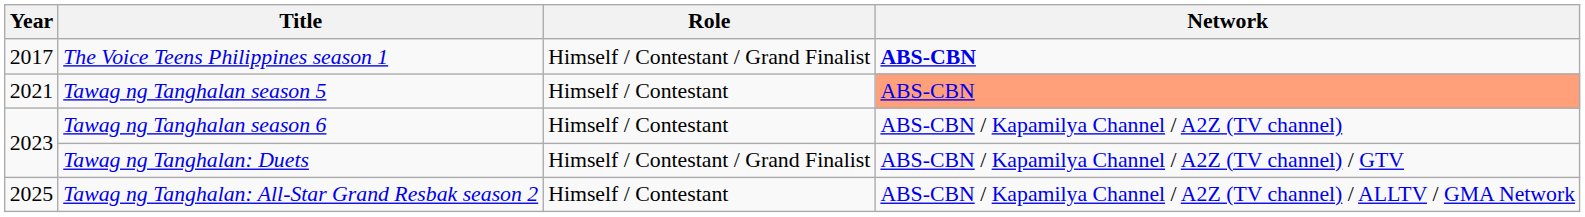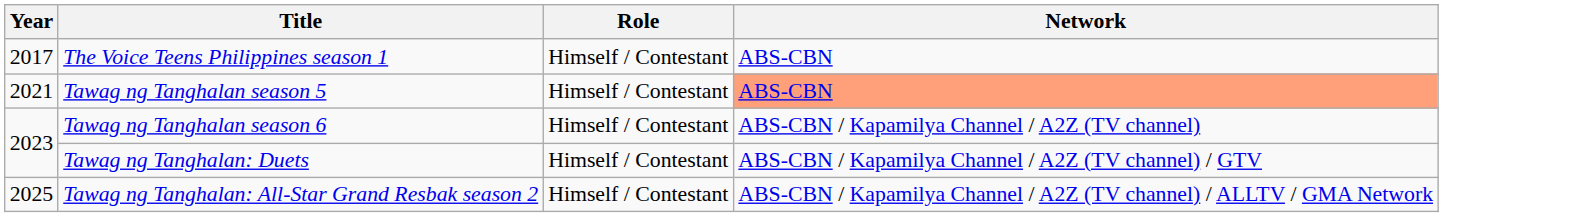The Voice Teens Philippines season 1 | Role: Himself / Contestant / Grand Finalist -> Himself / Contestant
The Voice Teens Philippines season 1 | Network: bold -> normal
Tawag ng Tanghalan: Duets | Role: Himself / Contestant / Grand Finalist -> Himself / Contestant
